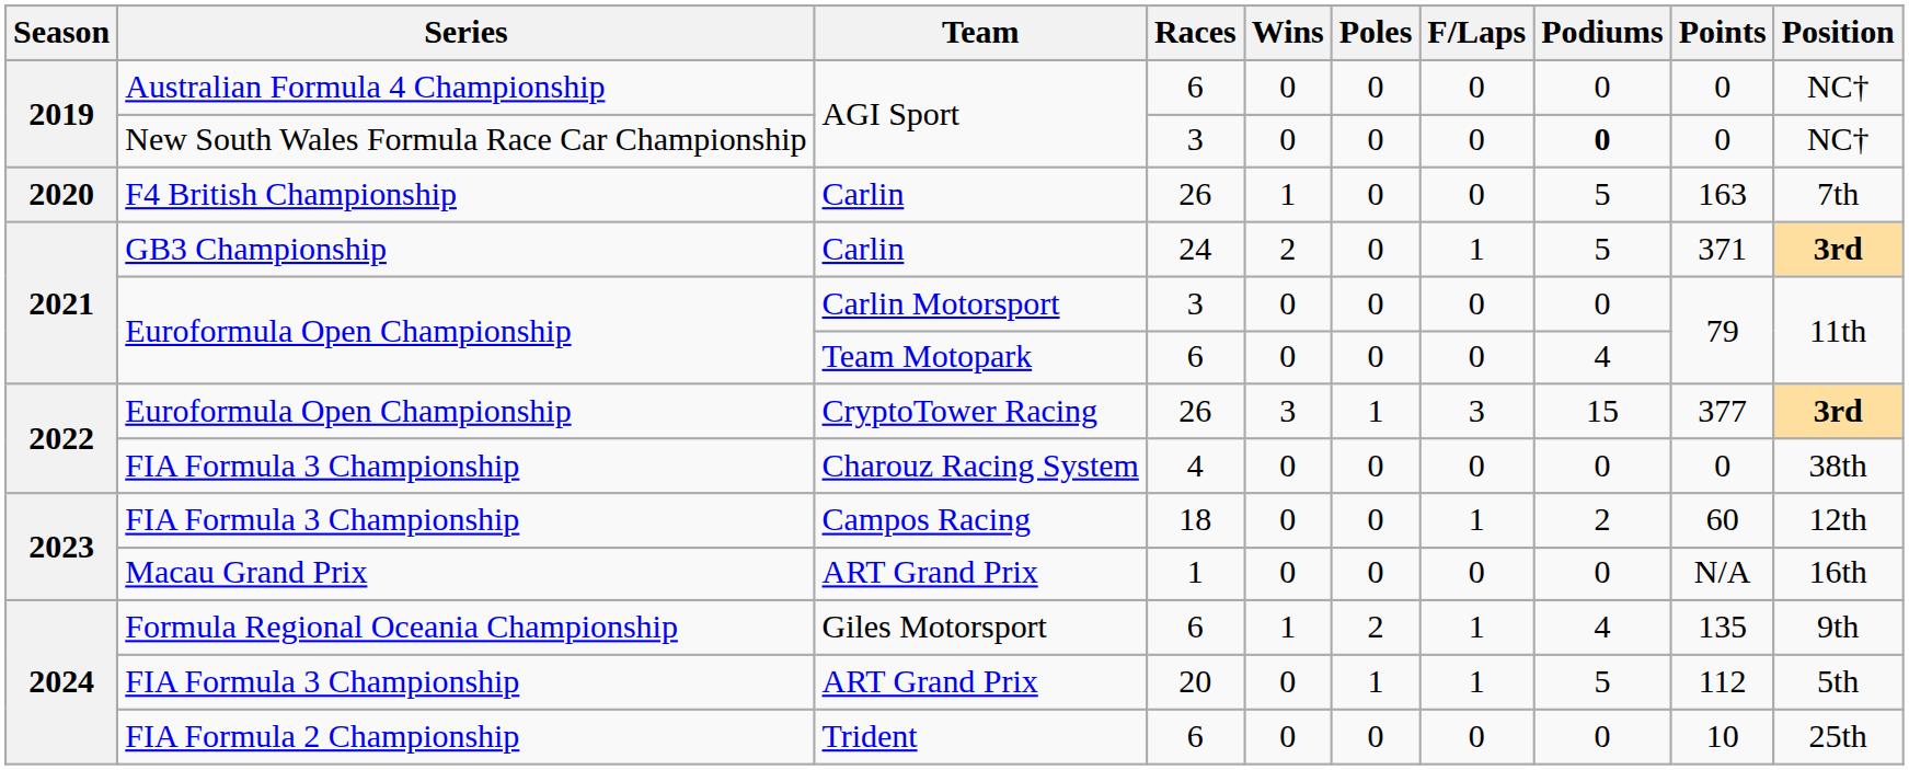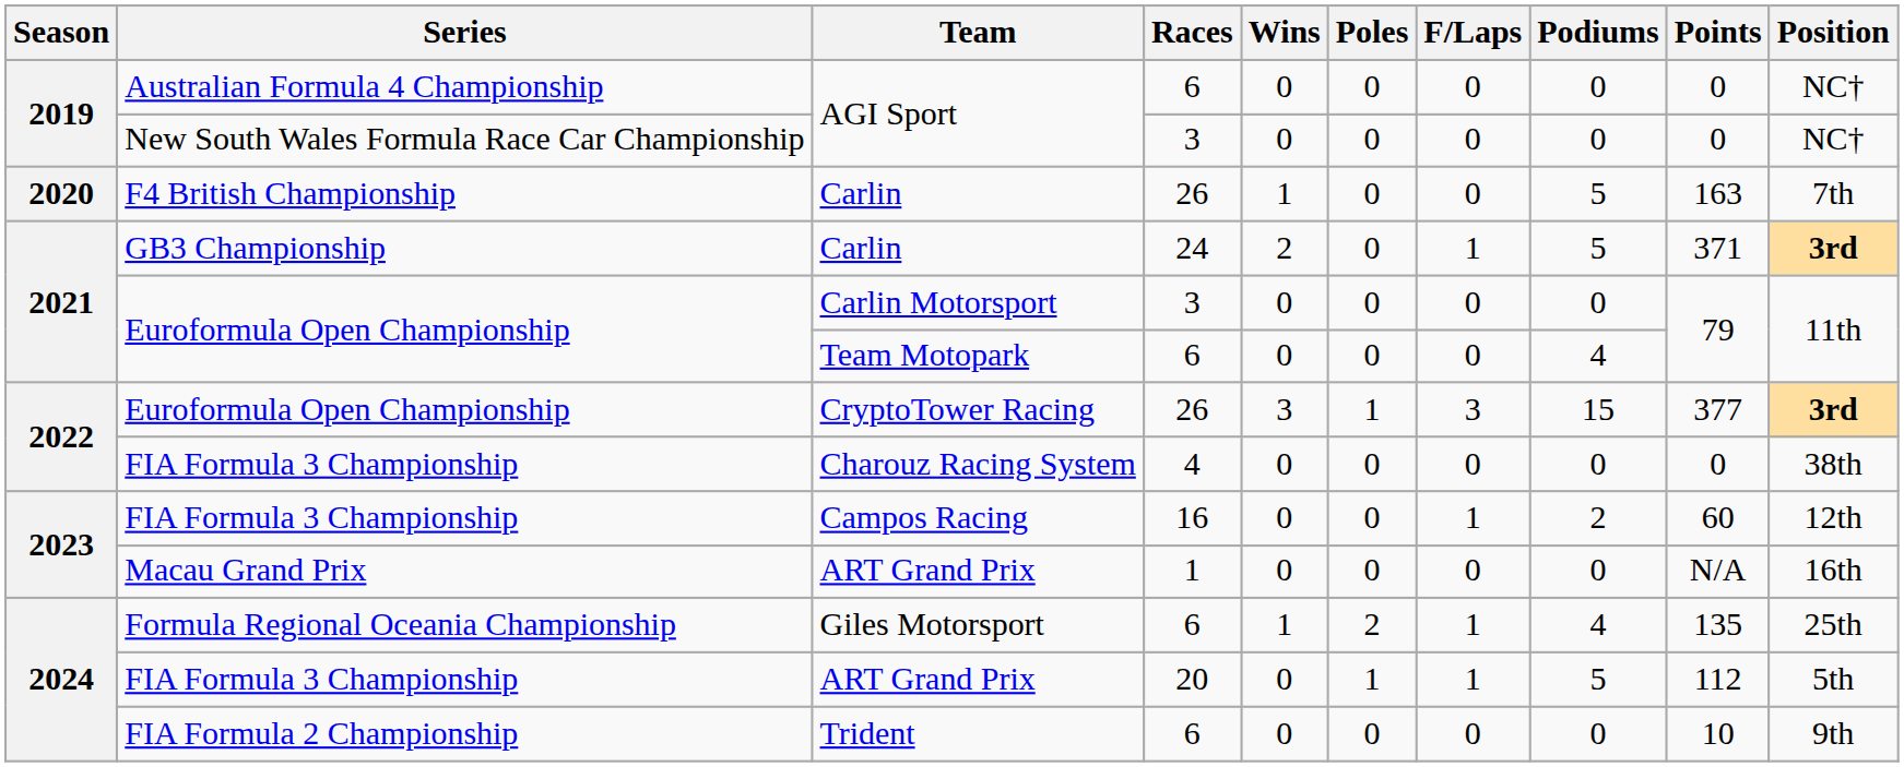New South Wales Formula Race Car Championship / AGI Sport | Podiums: bold -> normal
Campos Racing | Races: 18 -> 16
Giles Motorsport | Position: 9th -> 25th
Trident | Position: 25th -> 9th
